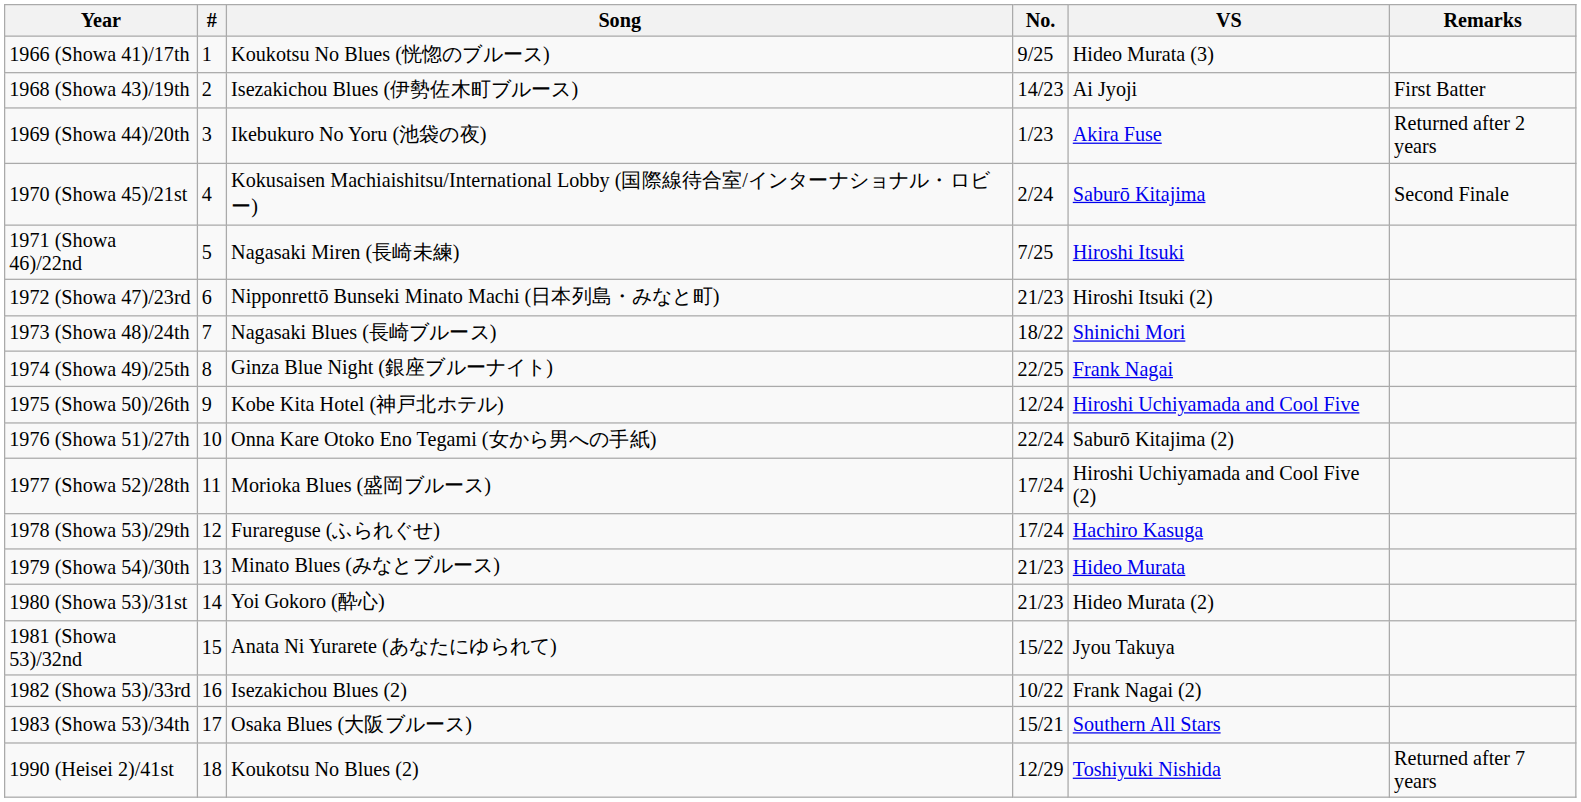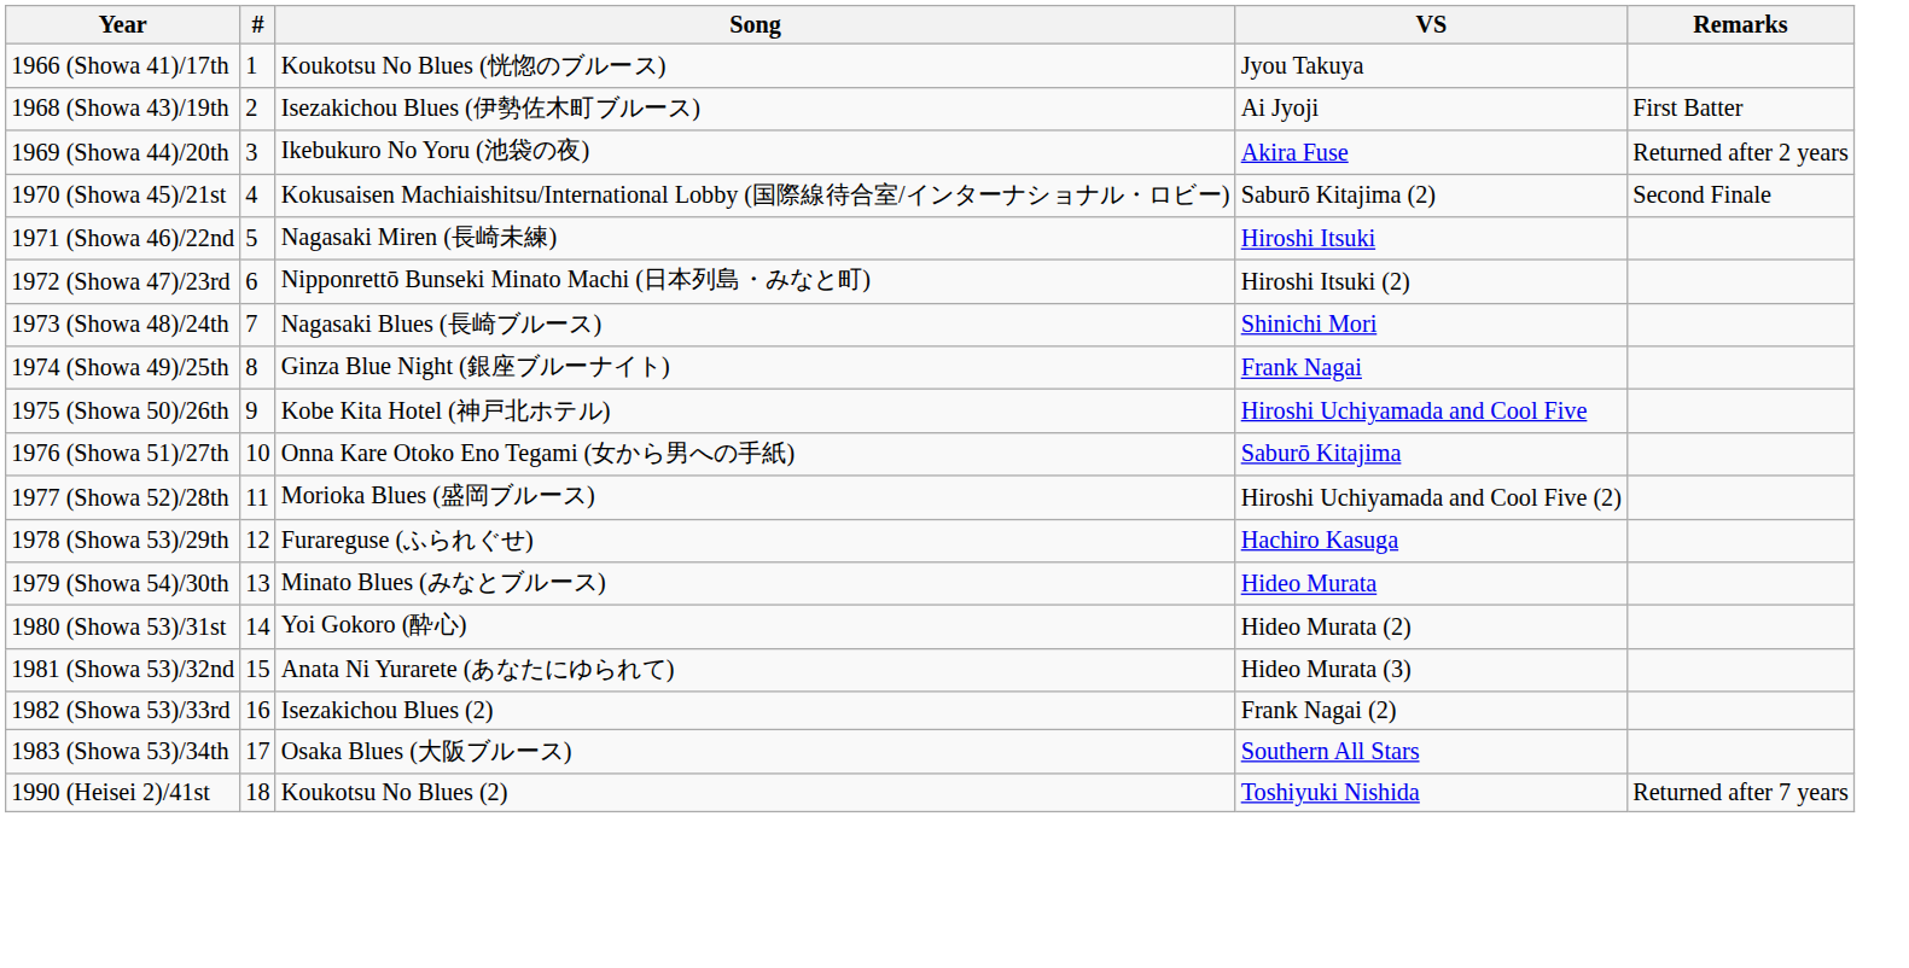- column: No. | 9/25 | 14/23 | 1/23 | 2/24 | 7/25 | 21/23 | 18/22 | 22/25 | 12/24 | 22/24 | 17/24 | 17/24 | 21/23 | 21/23 | 15/22 | 10/22 | 15/21 | 12/29
1966 (Showa 41)/17th | VS: Hideo Murata (3) -> Jyou Takuya
1970 (Showa 45)/21st | VS: Saburō Kitajima -> Saburō Kitajima (2)
1976 (Showa 51)/27th | VS: Saburō Kitajima (2) -> Saburō Kitajima
1981 (Showa 53)/32nd | VS: Jyou Takuya -> Hideo Murata (3)
